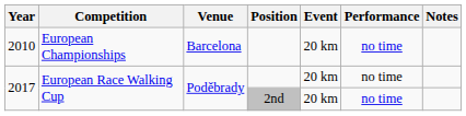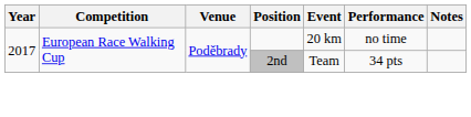- row: 2010 | European Championships | Barcelona | 20 km | no time
2017 / 2nd | Event: 20 km -> Team
2017 / 2nd | Performance: no time -> 34 pts
